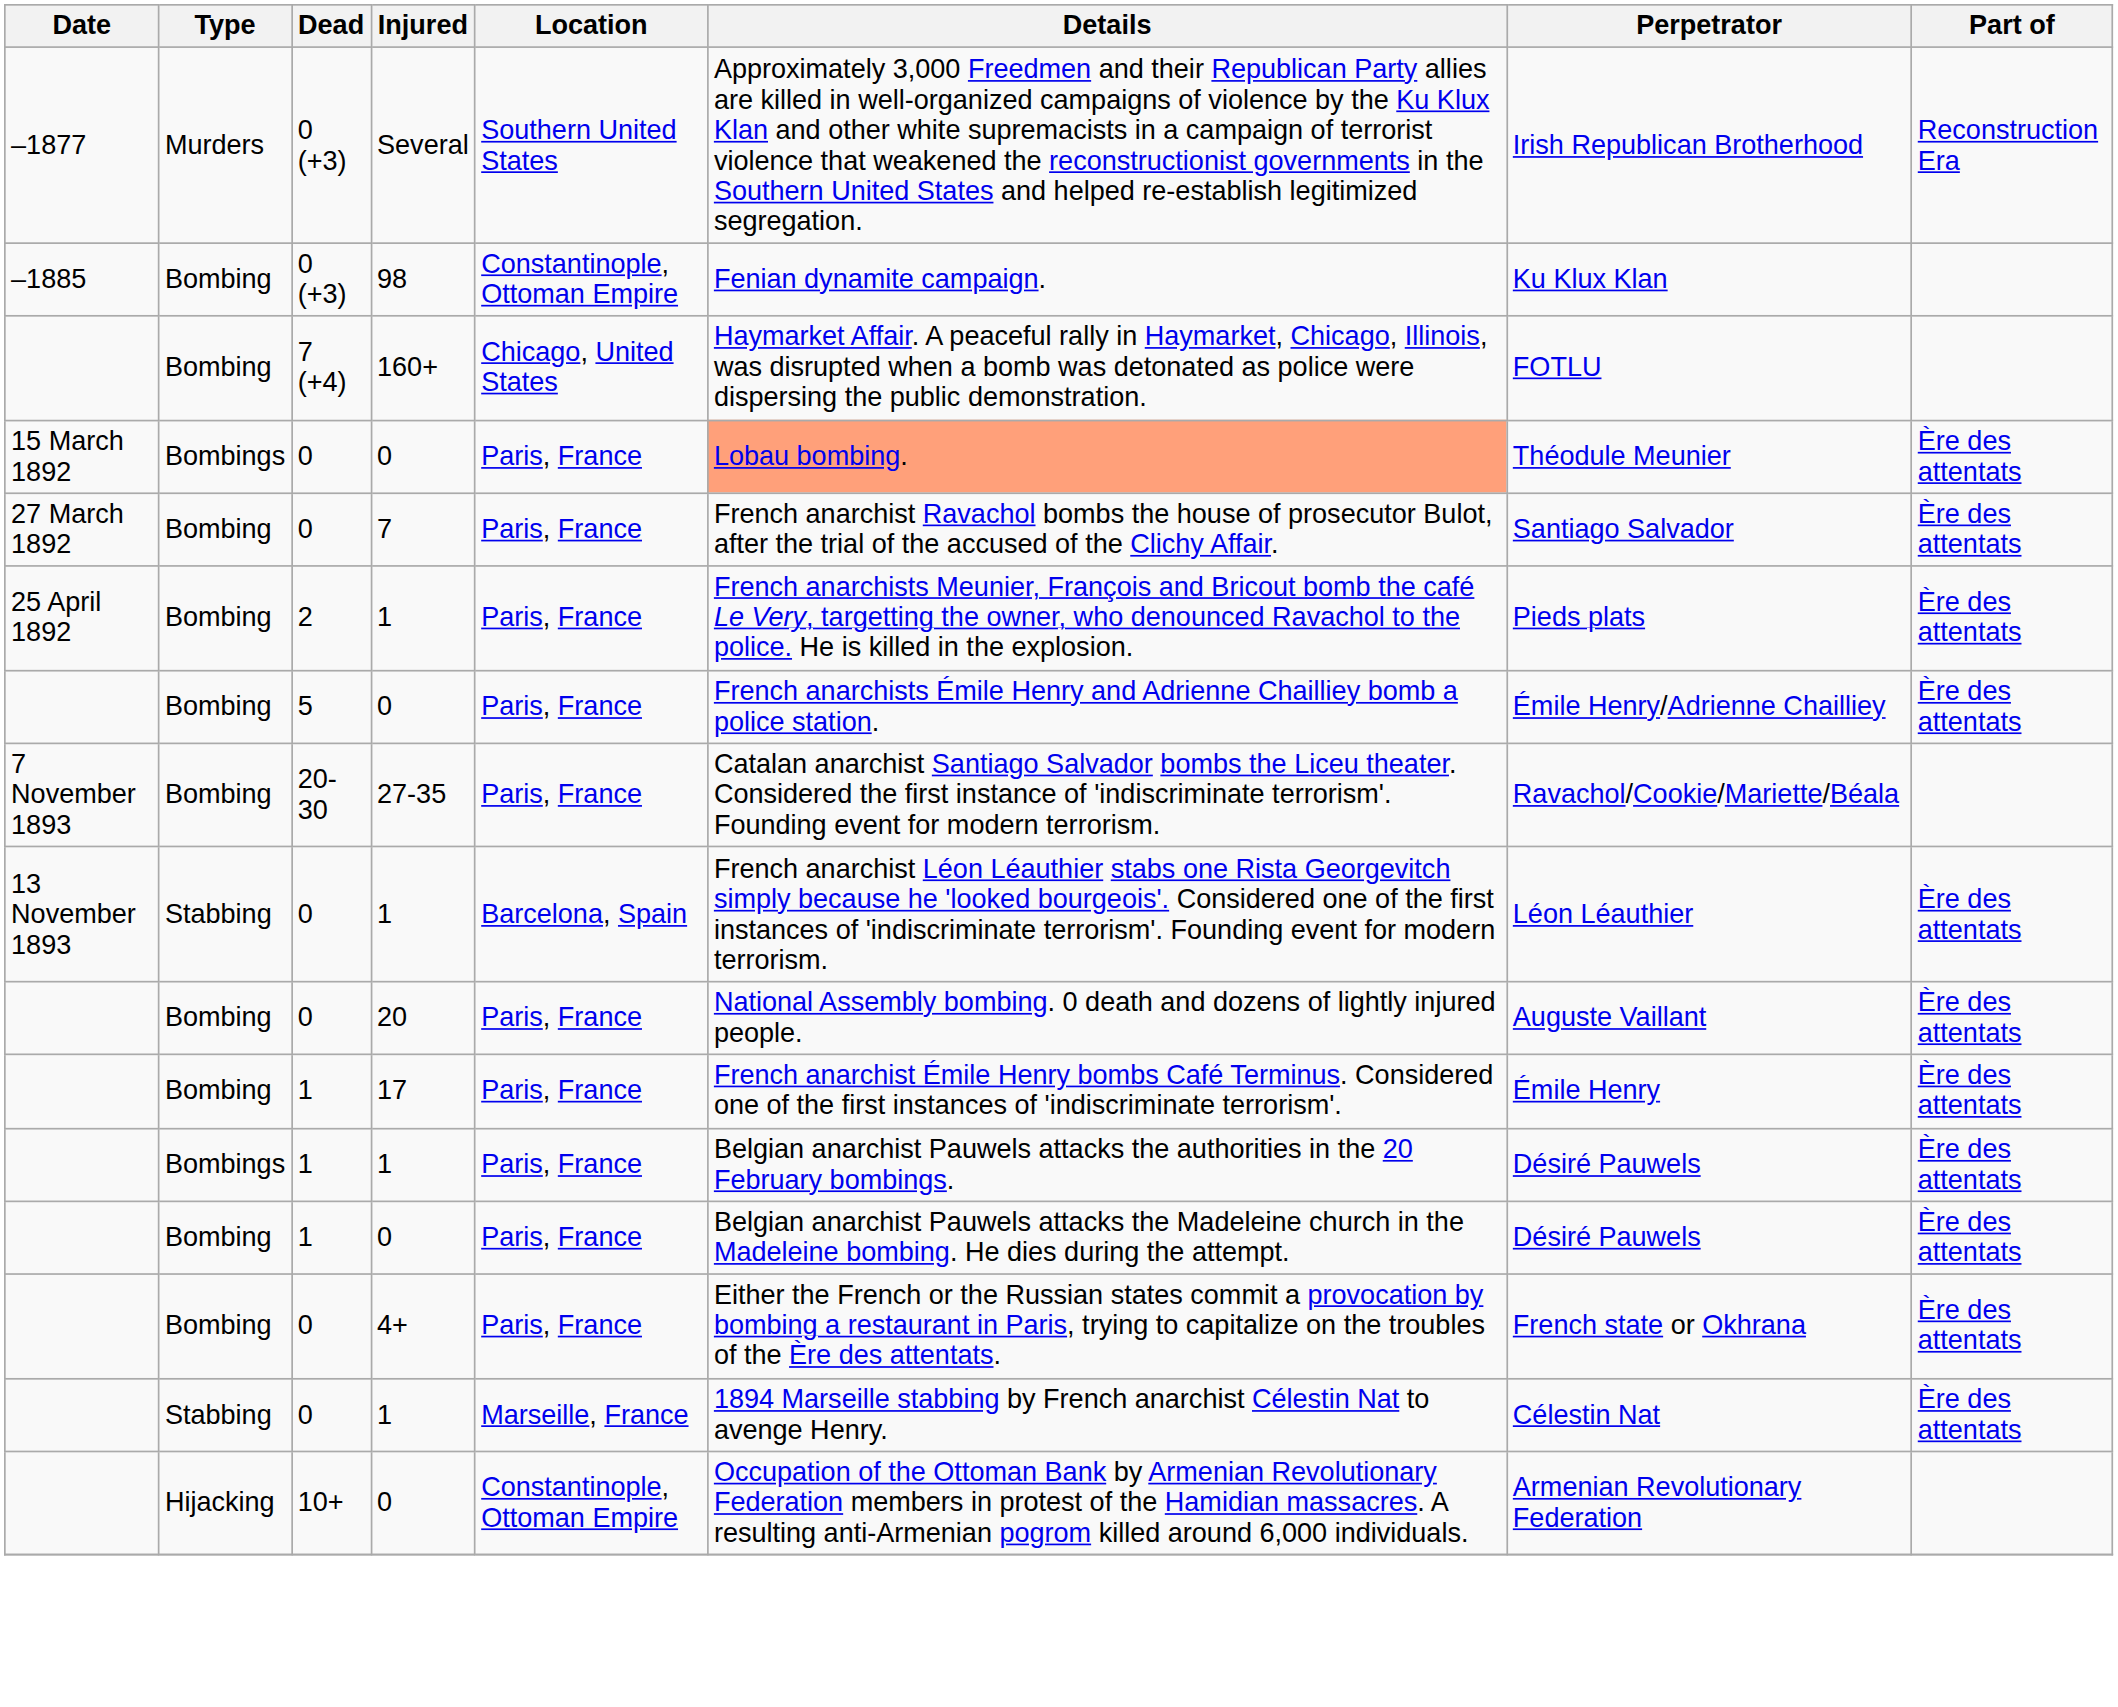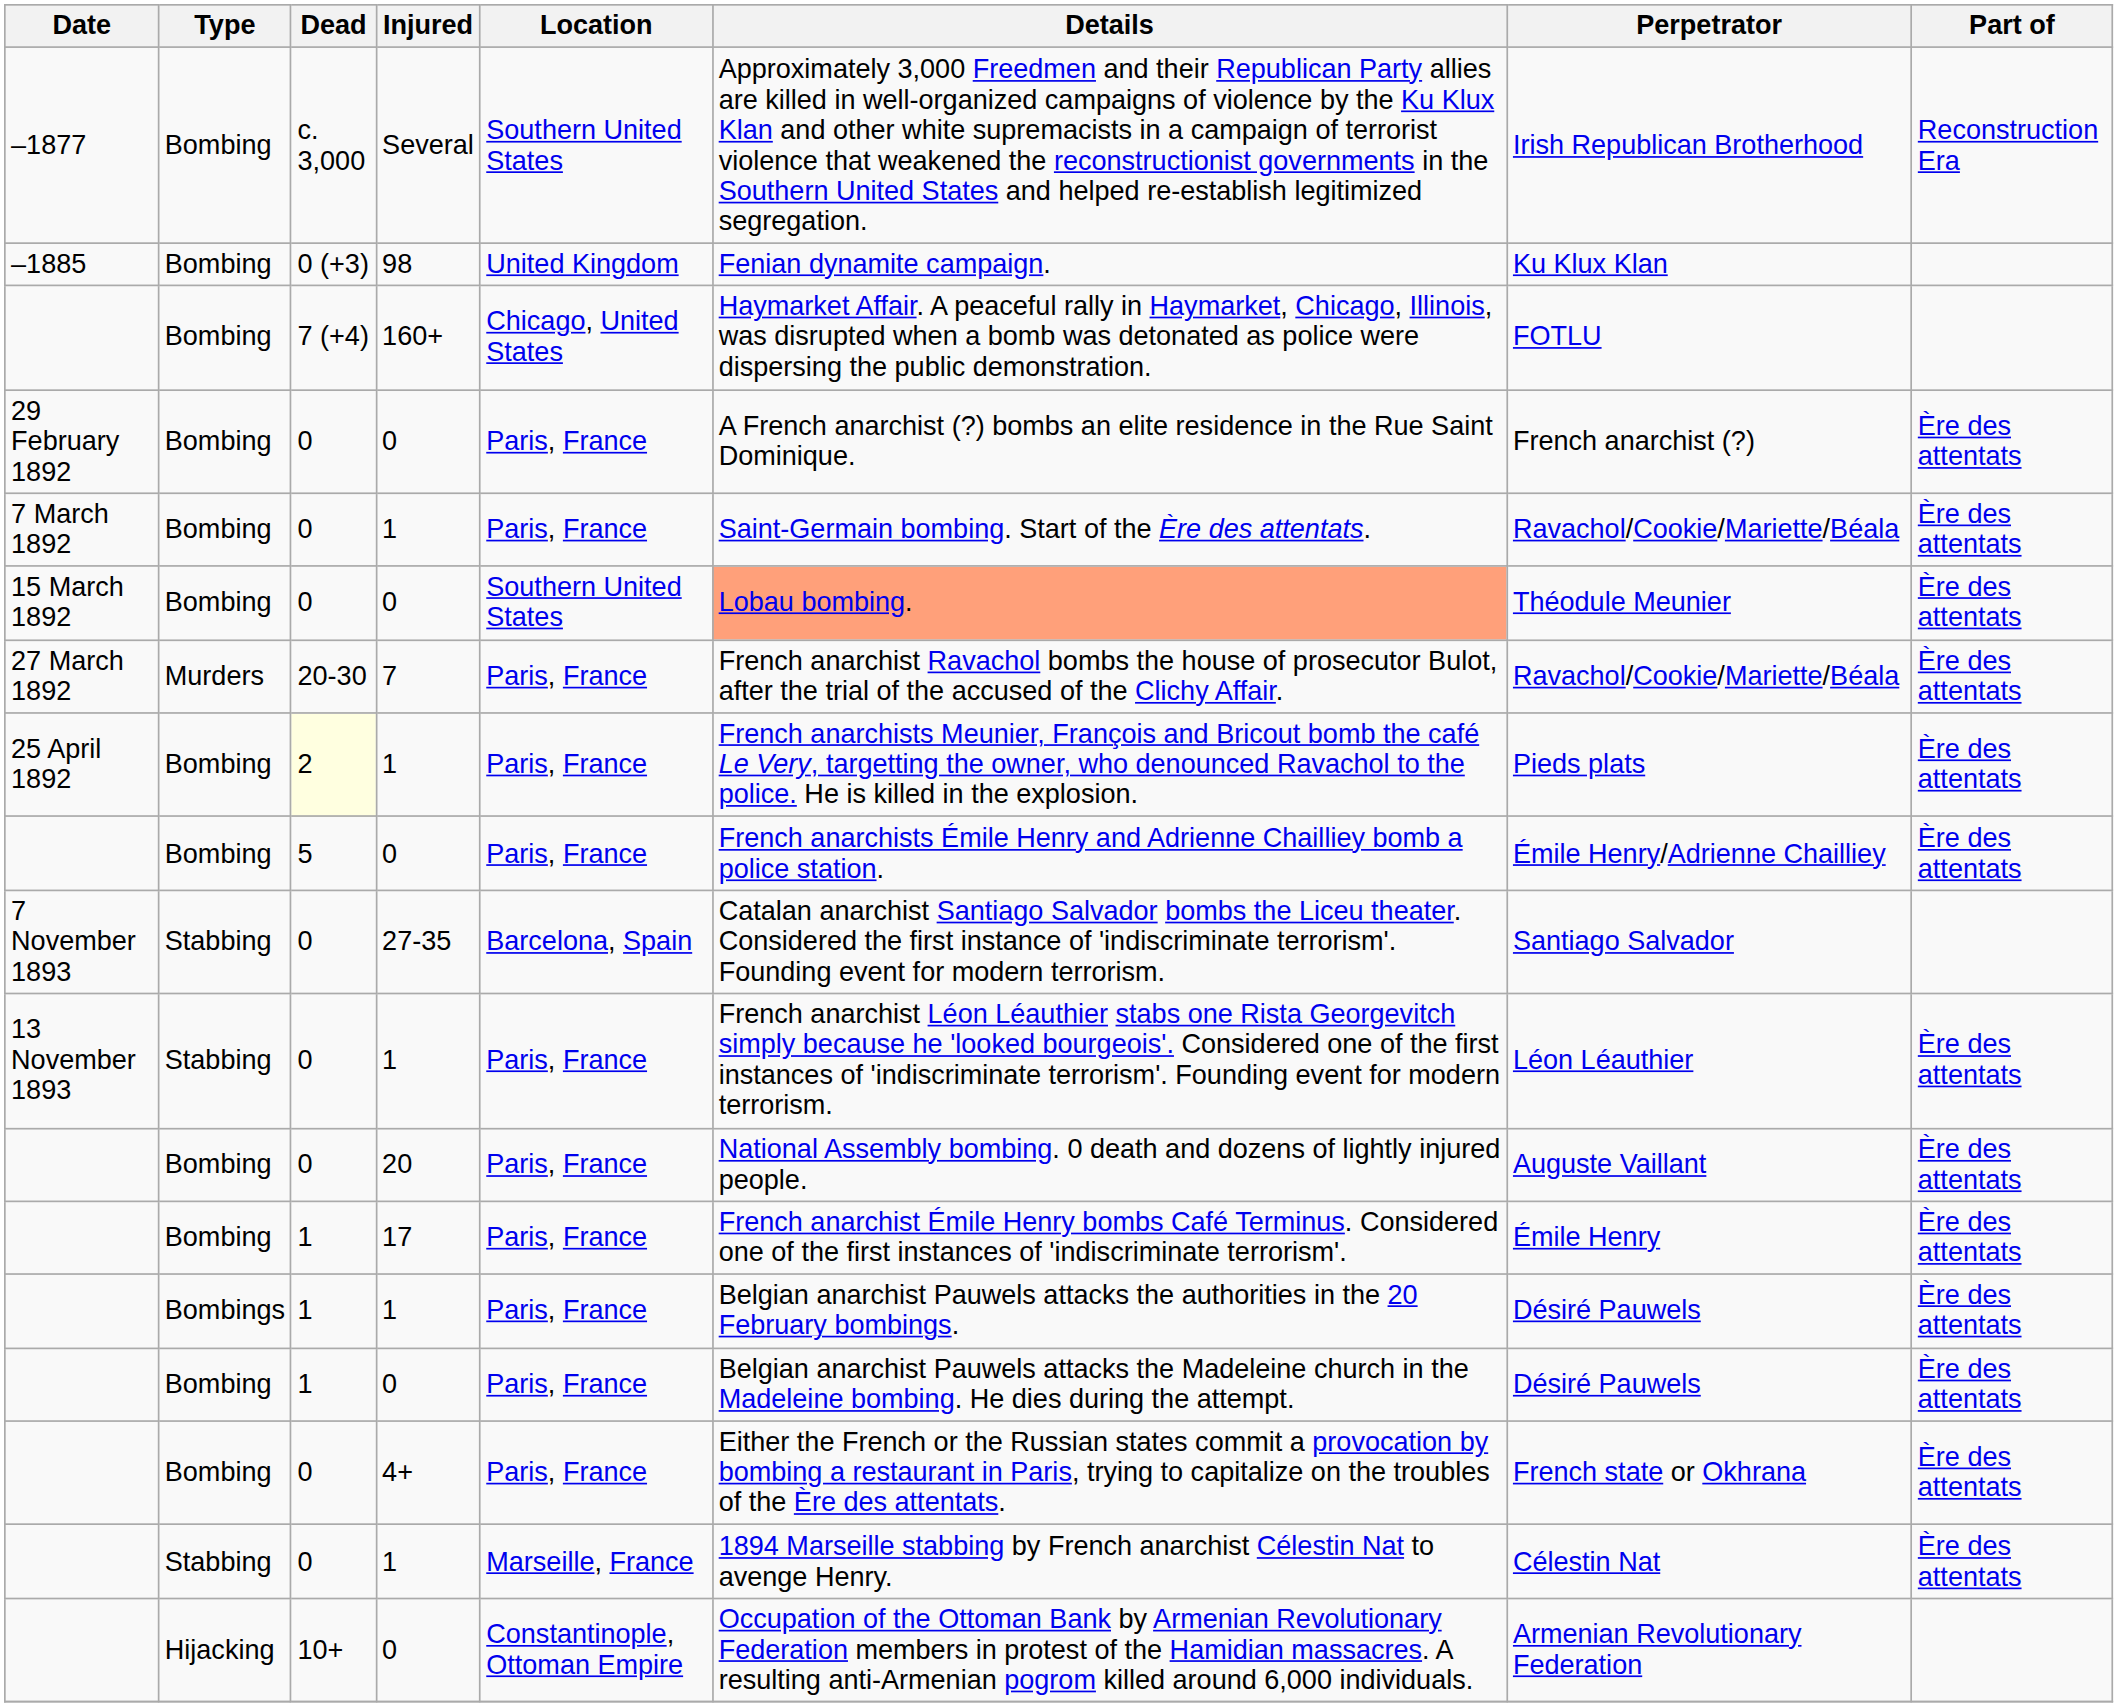–1877 | Type: Murders -> Bombing
–1877 | Dead: 0 (+3) -> c. 3,000
–1885 | Location: Constantinople, Ottoman Empire -> United Kingdom
+ row: 29 February 1892 | Bombing | 0 | 0 | Paris, France | A French anarchist (?) bombs an elite residence in the Rue Saint Dominique. | French anarchist (?) | Ère des attentats
+ row: 7 March 1892 | Bombing | 0 | 1 | Paris, France | Saint-Germain bombing. Start of the Ère des attentats. | Ravachol/Cookie/Mariette/Béala | Ère des attentats
15 March 1892 | Type: Bombings -> Bombing
15 March 1892 | Location: Paris, France -> Southern United States
27 March 1892 | Type: Bombing -> Murders
27 March 1892 | Dead: 0 -> 20-30
27 March 1892 | Perpetrator: Santiago Salvador -> Ravachol/Cookie/Mariette/Béala
25 April 1892 | Dead: no background -> lightyellow background
7 November 1893 | Type: Bombing -> Stabbing
7 November 1893 | Dead: 20-30 -> 0
7 November 1893 | Location: Paris, France -> Barcelona, Spain
7 November 1893 | Perpetrator: Ravachol/Cookie/Mariette/Béala -> Santiago Salvador
13 November 1893 | Location: Barcelona, Spain -> Paris, France
